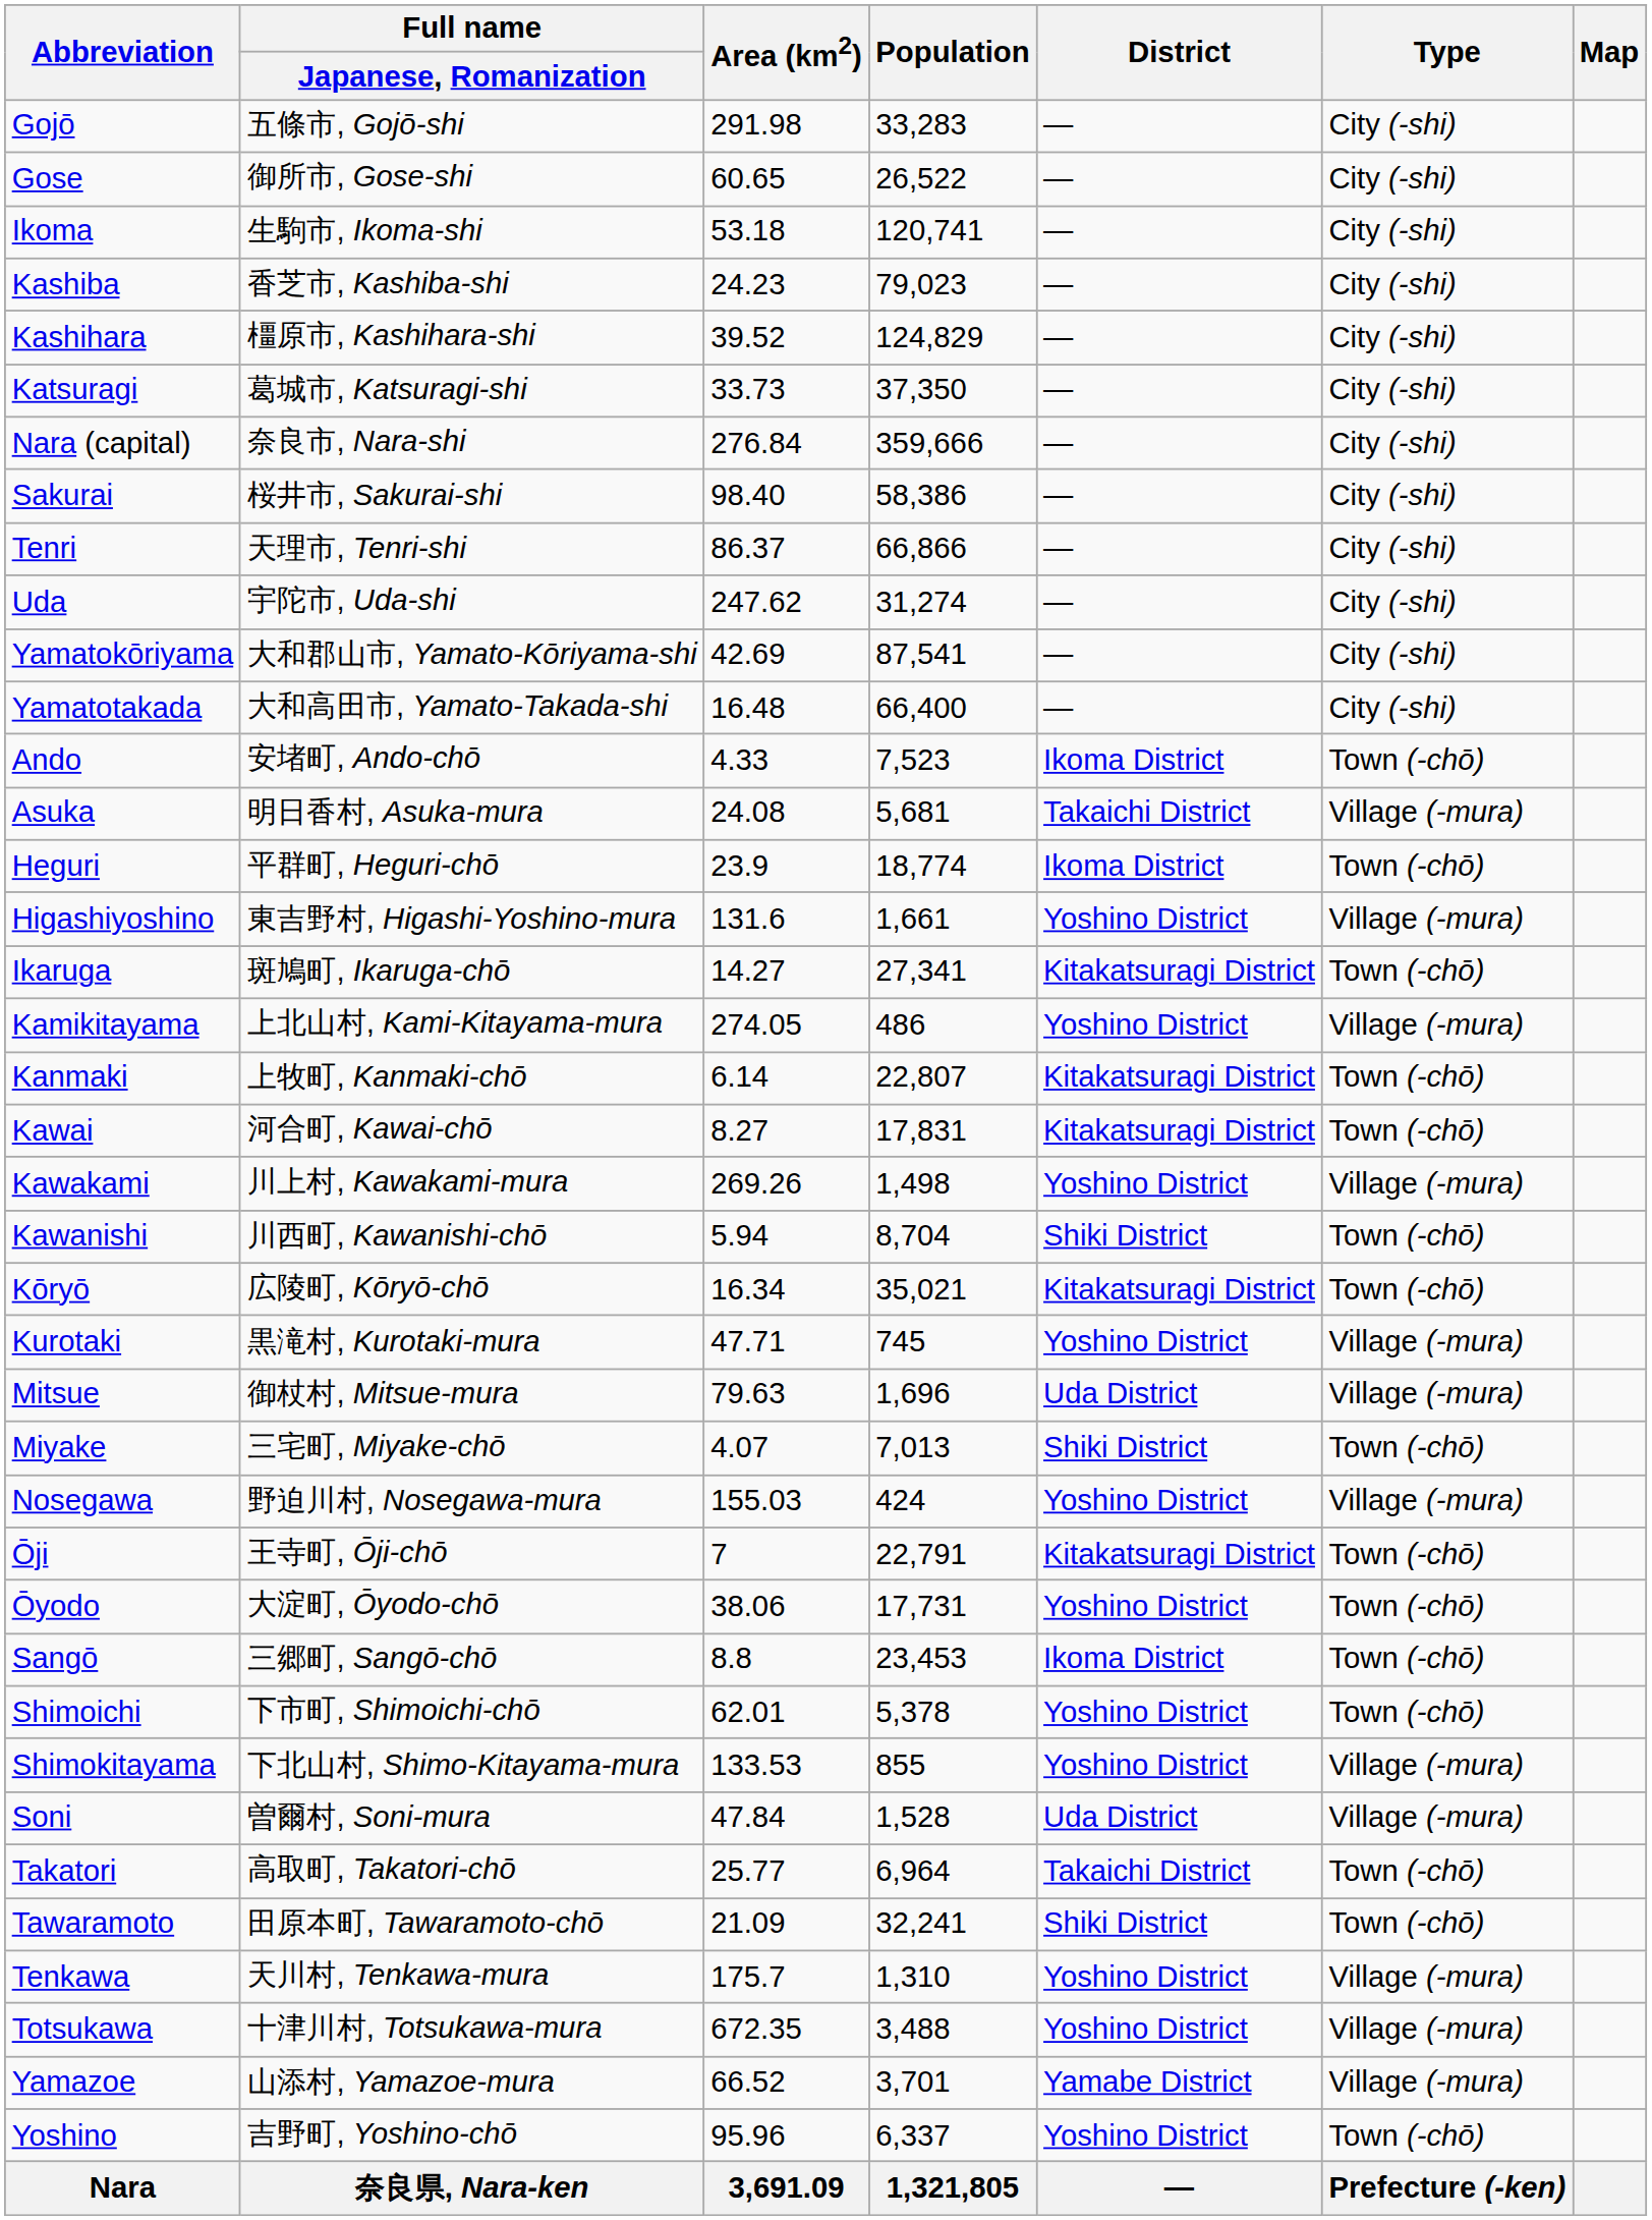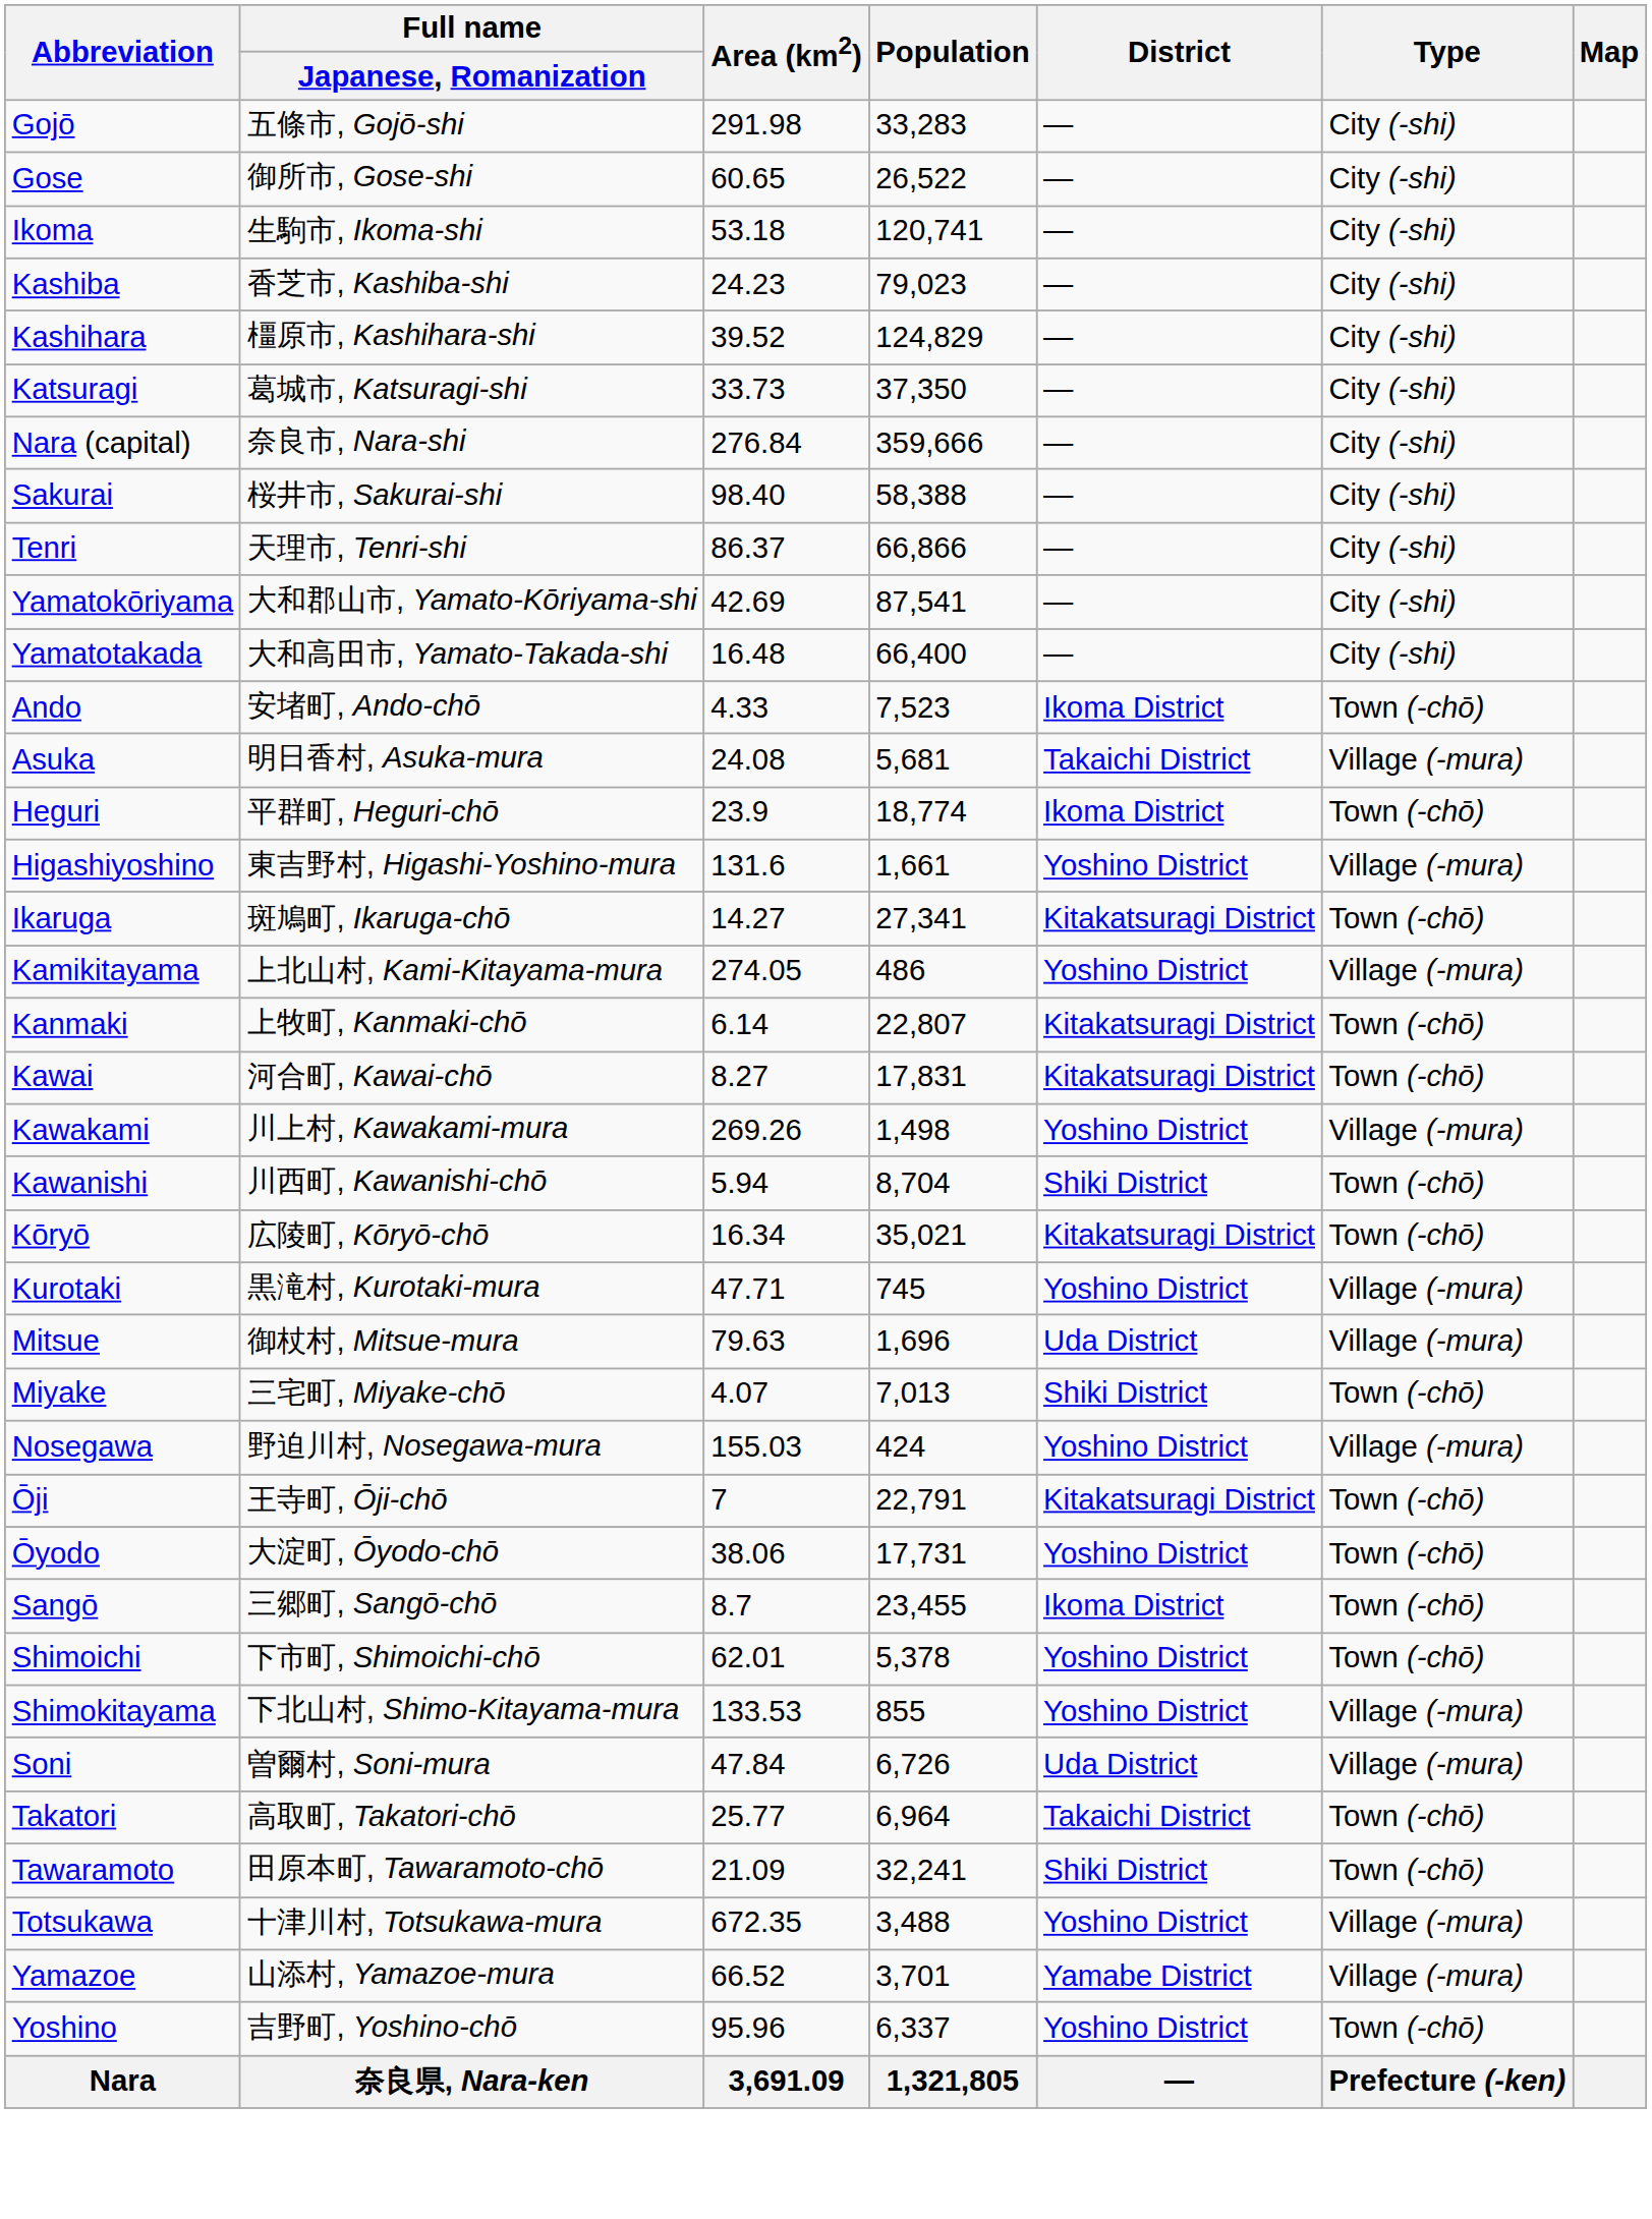Sakurai | Population: 58,386 -> 58,388
- row: Uda | 宇陀市, Uda-shi | 247.62 | 31,274 | — | City (-shi)
Sangō | Area (km2): 8.8 -> 8.7
Sangō | Population: 23,453 -> 23,455
Soni | Population: 1,528 -> 6,726
- row: Tenkawa | 天川村, Tenkawa-mura | 175.7 | 1,310 | Yoshino District | Village (-mura)
